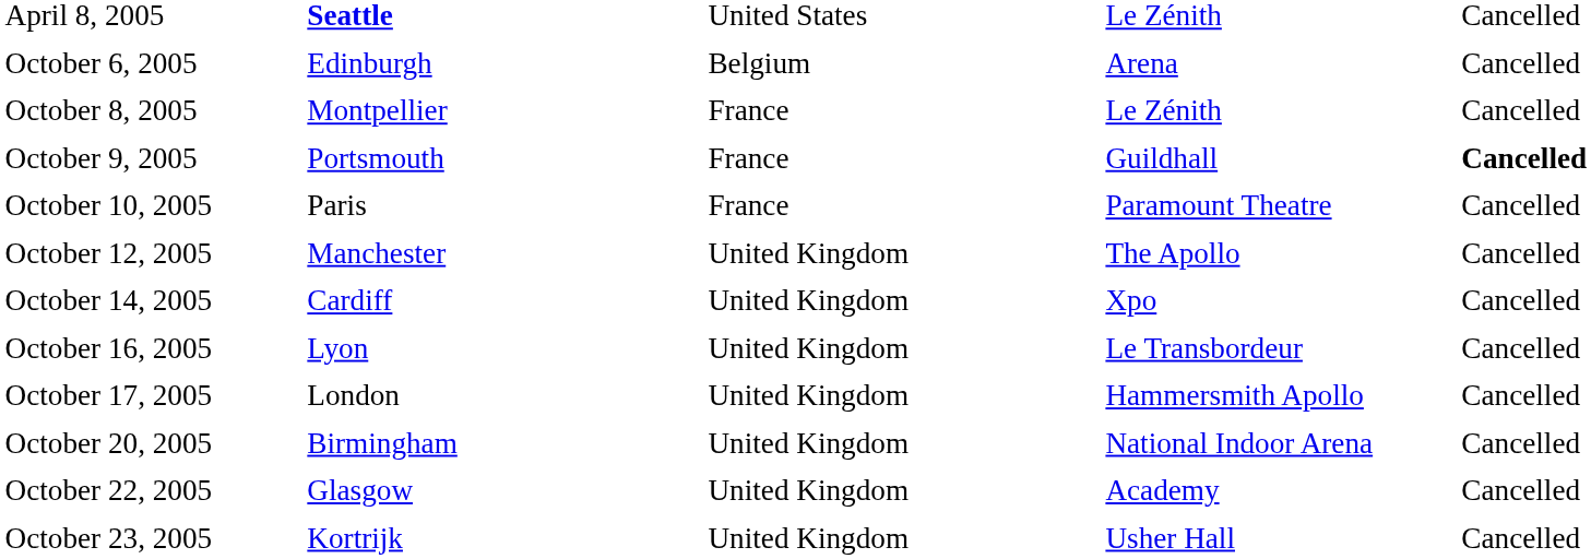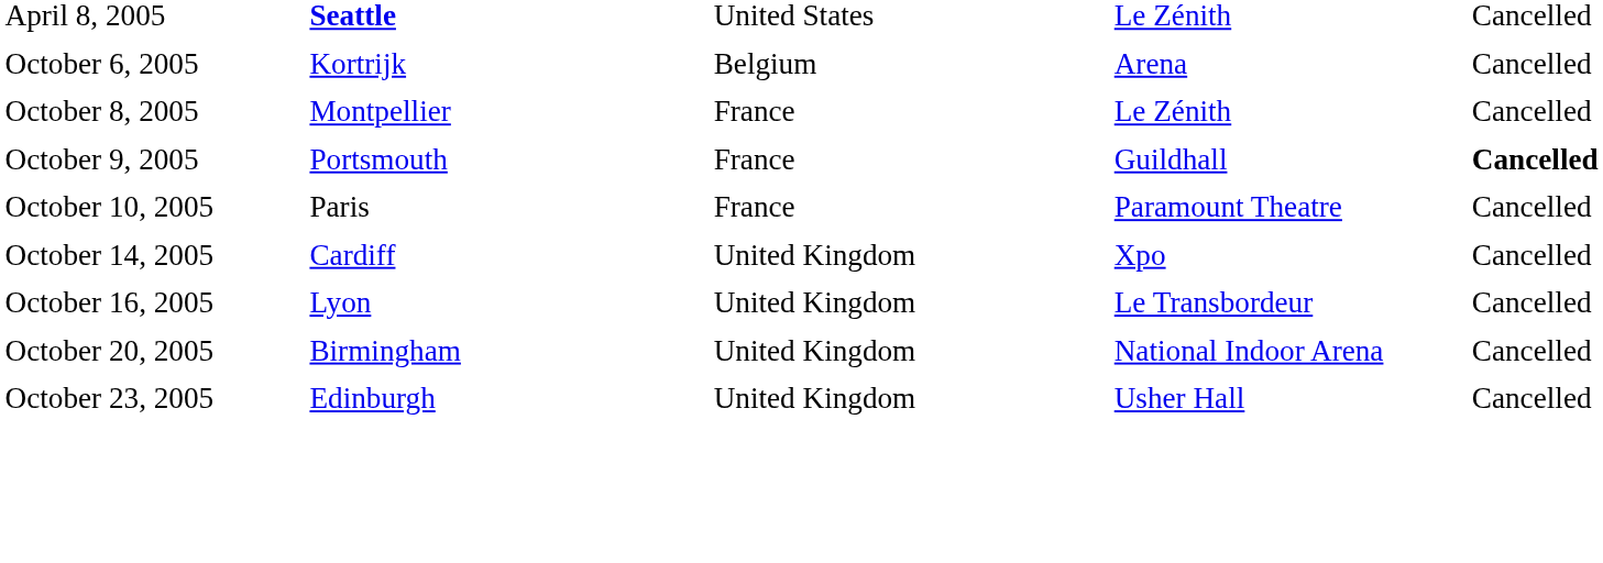October 6, 2005 | column 2: Edinburgh -> Kortrijk
- row: October 12, 2005 | Manchester | United Kingdom | The Apollo | Cancelled
- row: October 17, 2005 | London | United Kingdom | Hammersmith Apollo | Cancelled
- row: October 22, 2005 | Glasgow | United Kingdom | Academy | Cancelled
October 23, 2005 | column 2: Kortrijk -> Edinburgh
